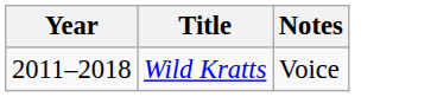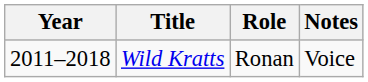+ column: Role | Ronan
